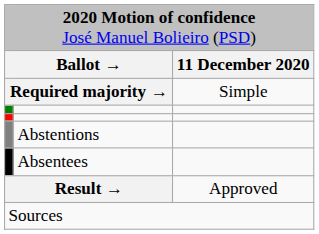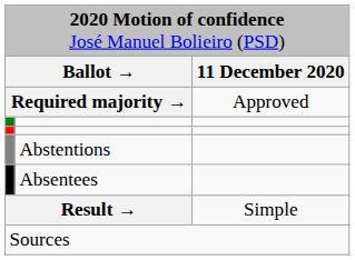Required majority → | column 3: Simple -> Approved
Result → | column 3: Approved -> Simple
